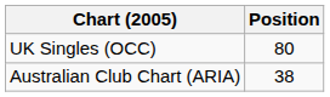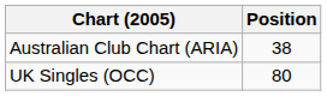rows swapped: Australian Club Chart (ARIA) <-> UK Singles (OCC)
